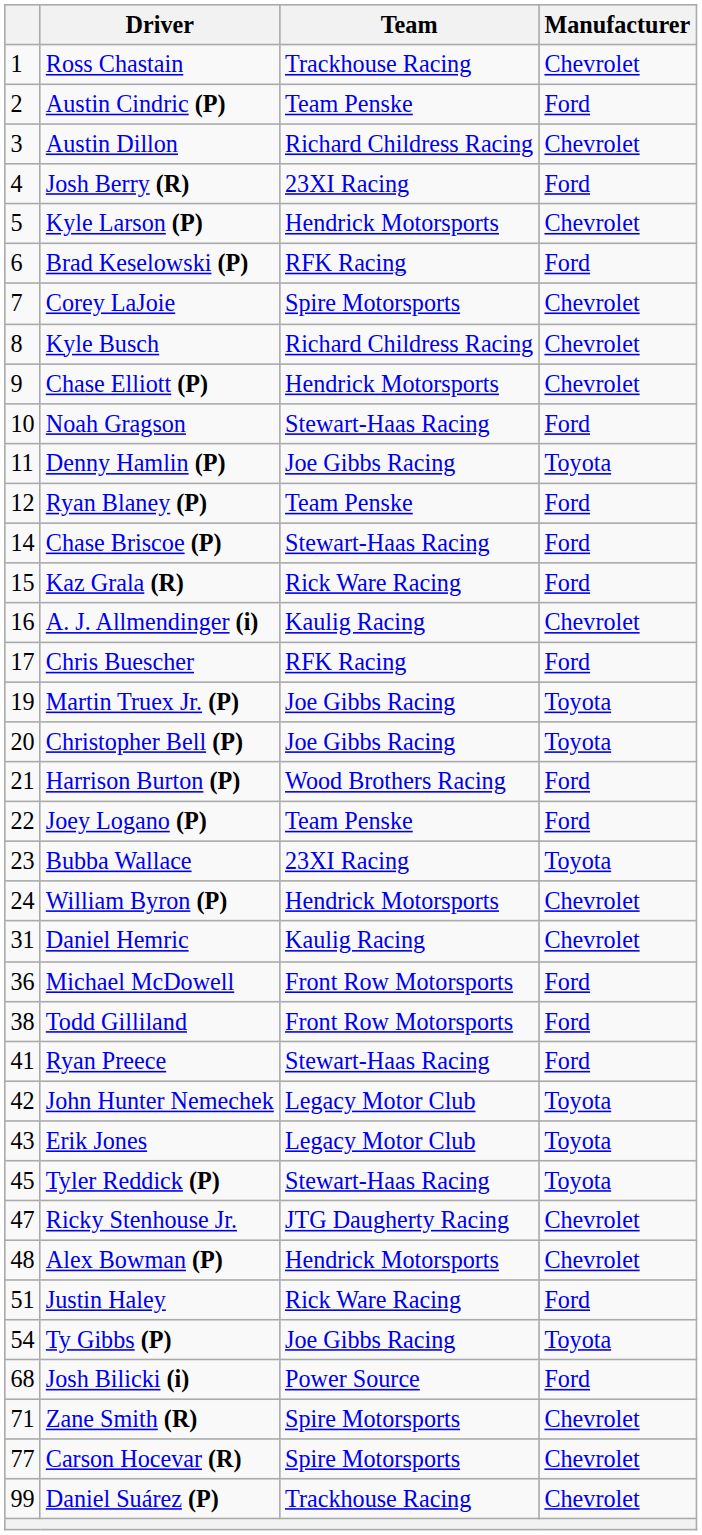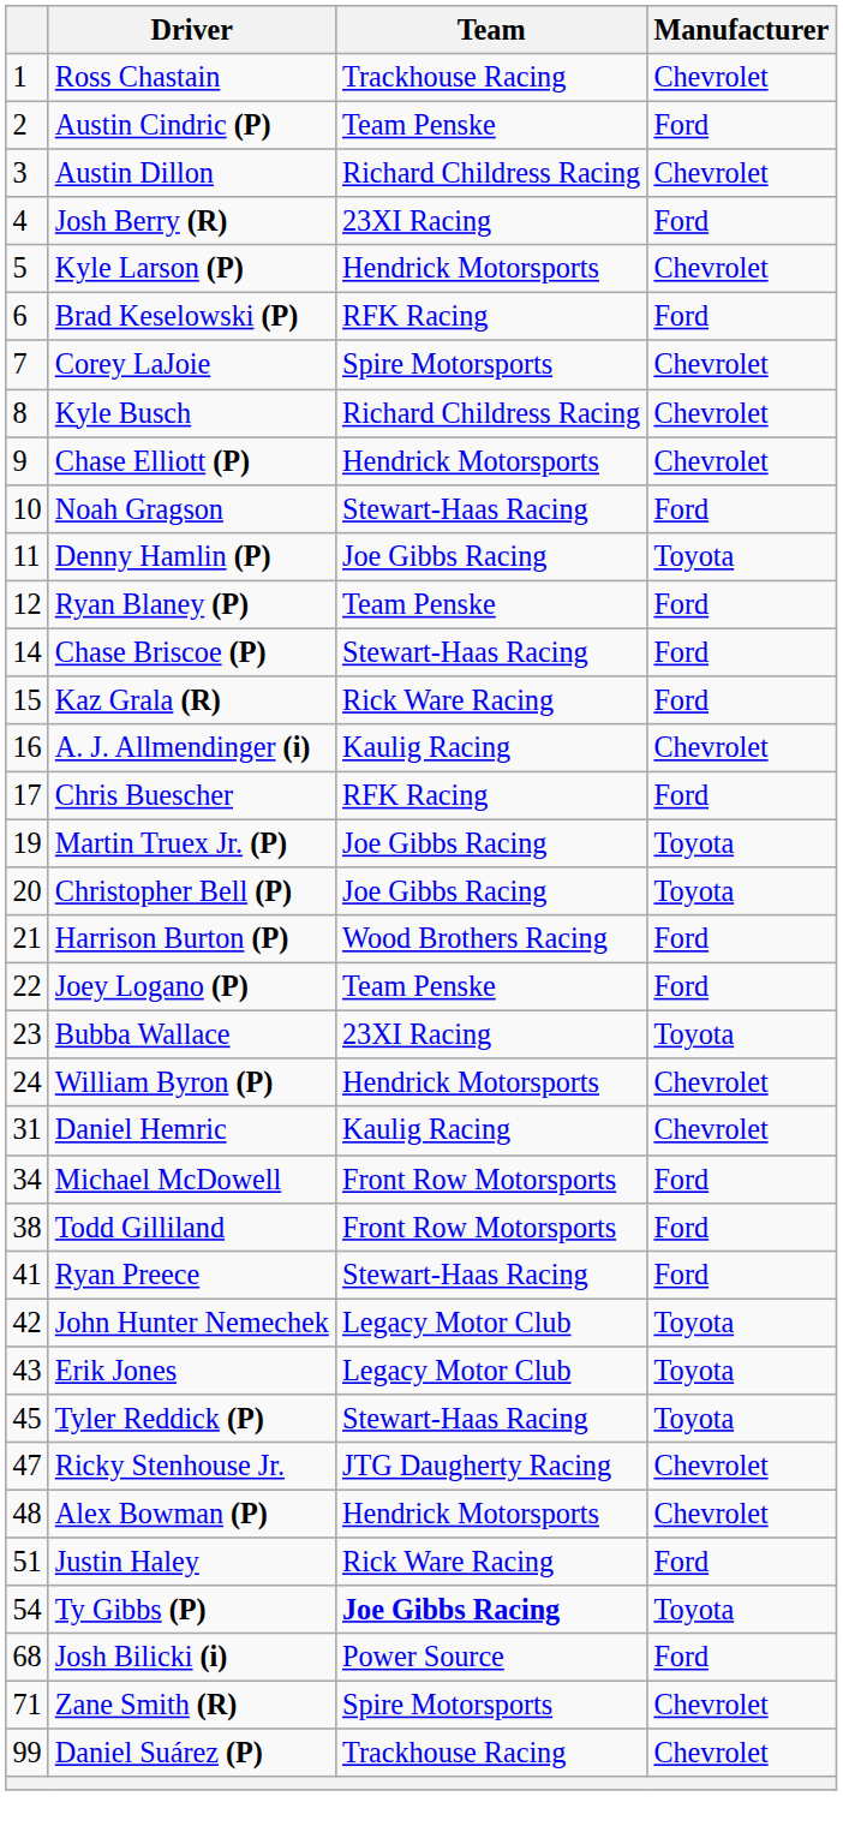Michael McDowell | column 1: 36 -> 34
Ty Gibbs (P) | Team: normal -> bold
- row: 77 | Carson Hocevar (R) | Spire Motorsports | Chevrolet
